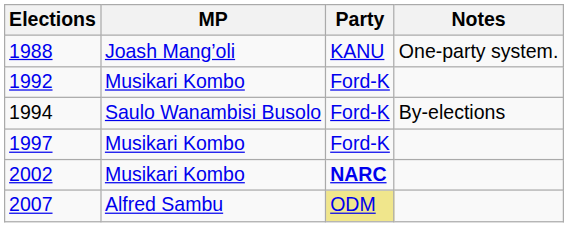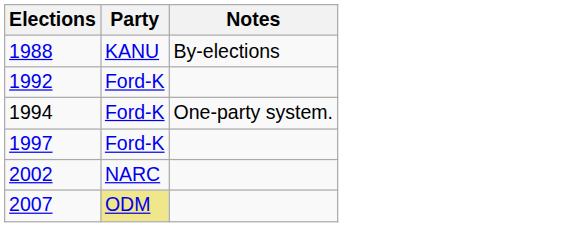- column: MP | Joash Mang’oli | Musikari Kombo | Saulo Wanambisi Busolo | Musikari Kombo | Musikari Kombo | Alfred Sambu
1988 | Notes: One-party system. -> By-elections
1994 | Notes: By-elections -> One-party system.
2002 | Party: bold -> normal
